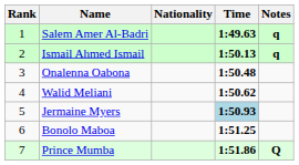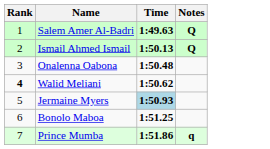- column: Nationality
Salem Amer Al-Badri | Notes: q -> Q
Ismail Ahmed Ismail | Notes: q -> Q
Walid Meliani | Rank: normal -> bold
Prince Mumba | Notes: Q -> q
